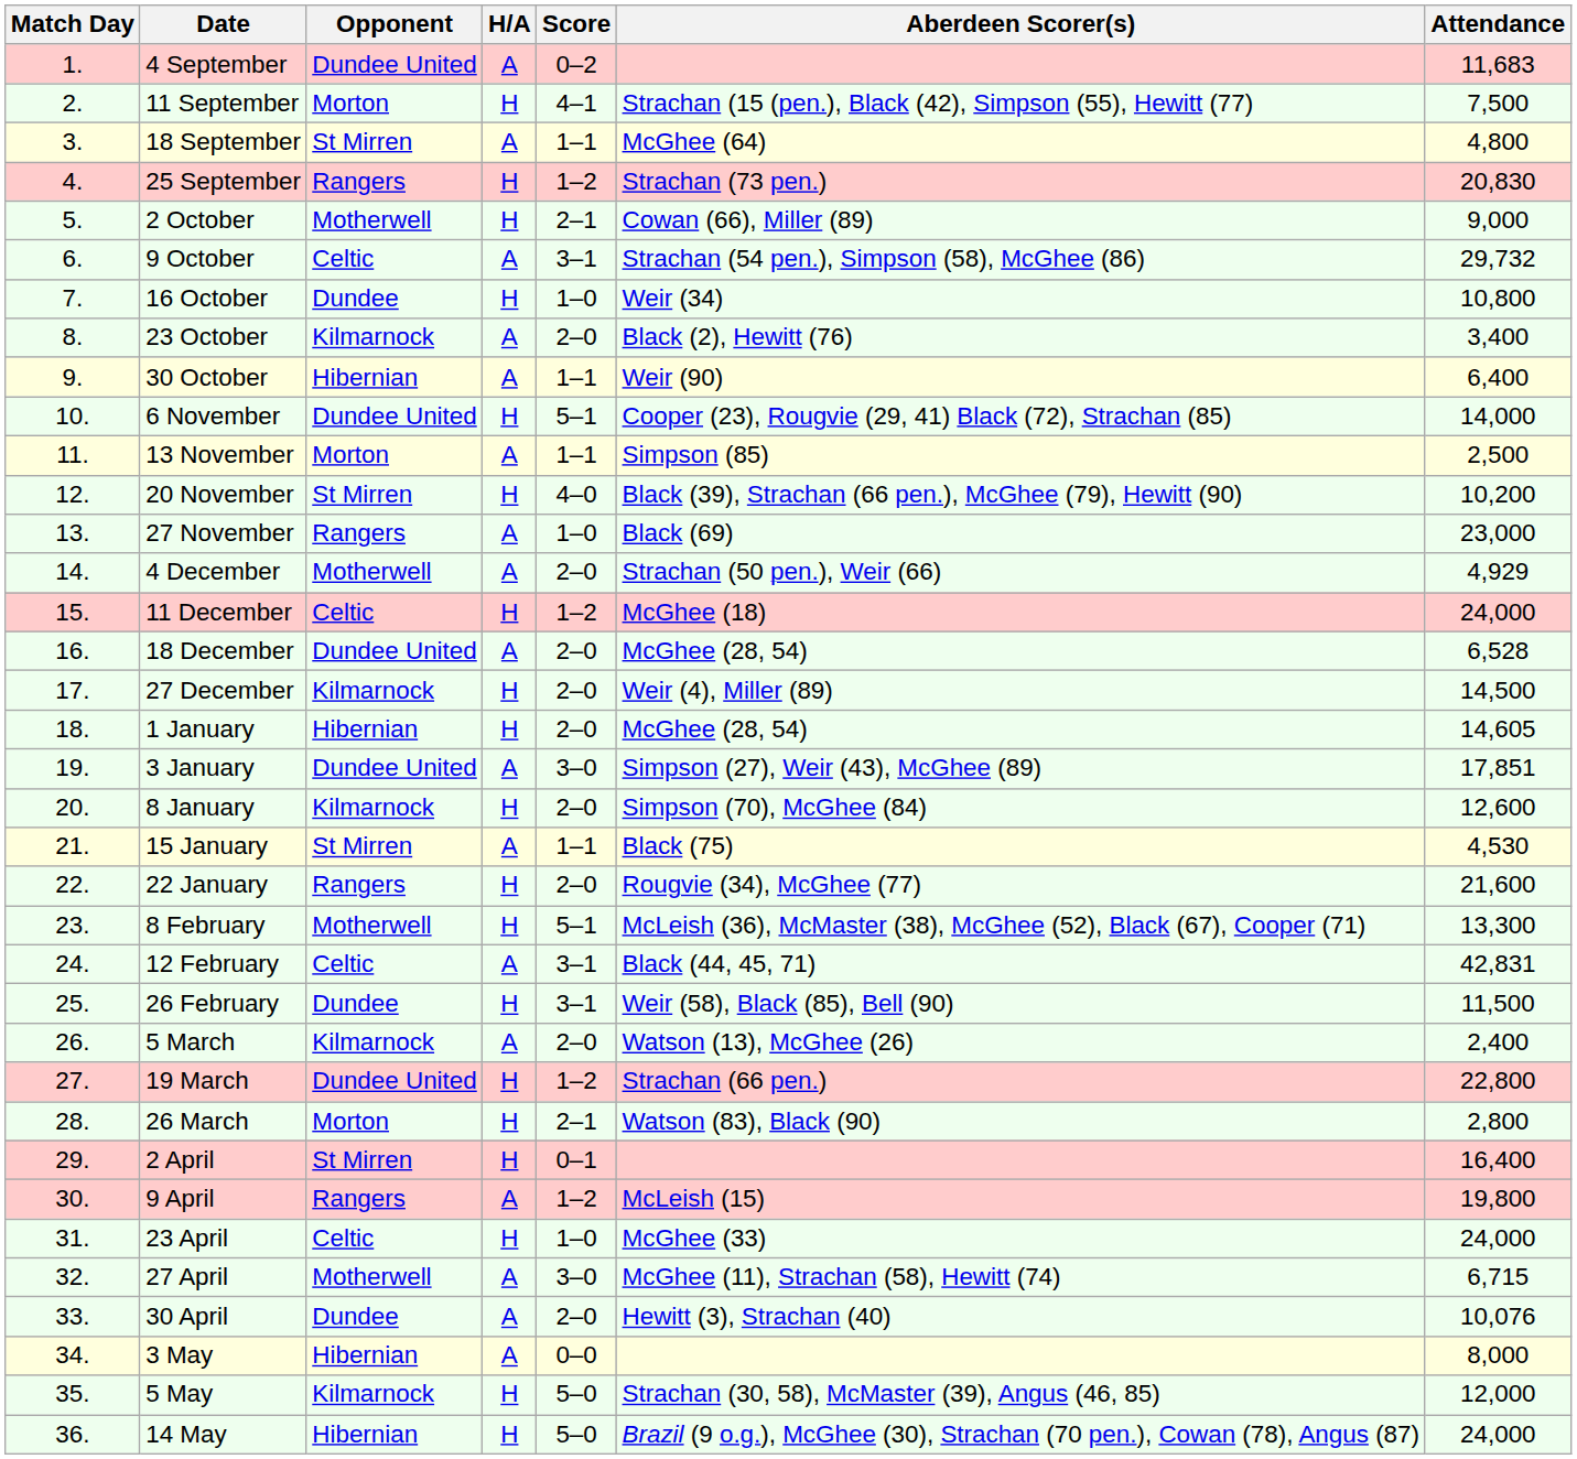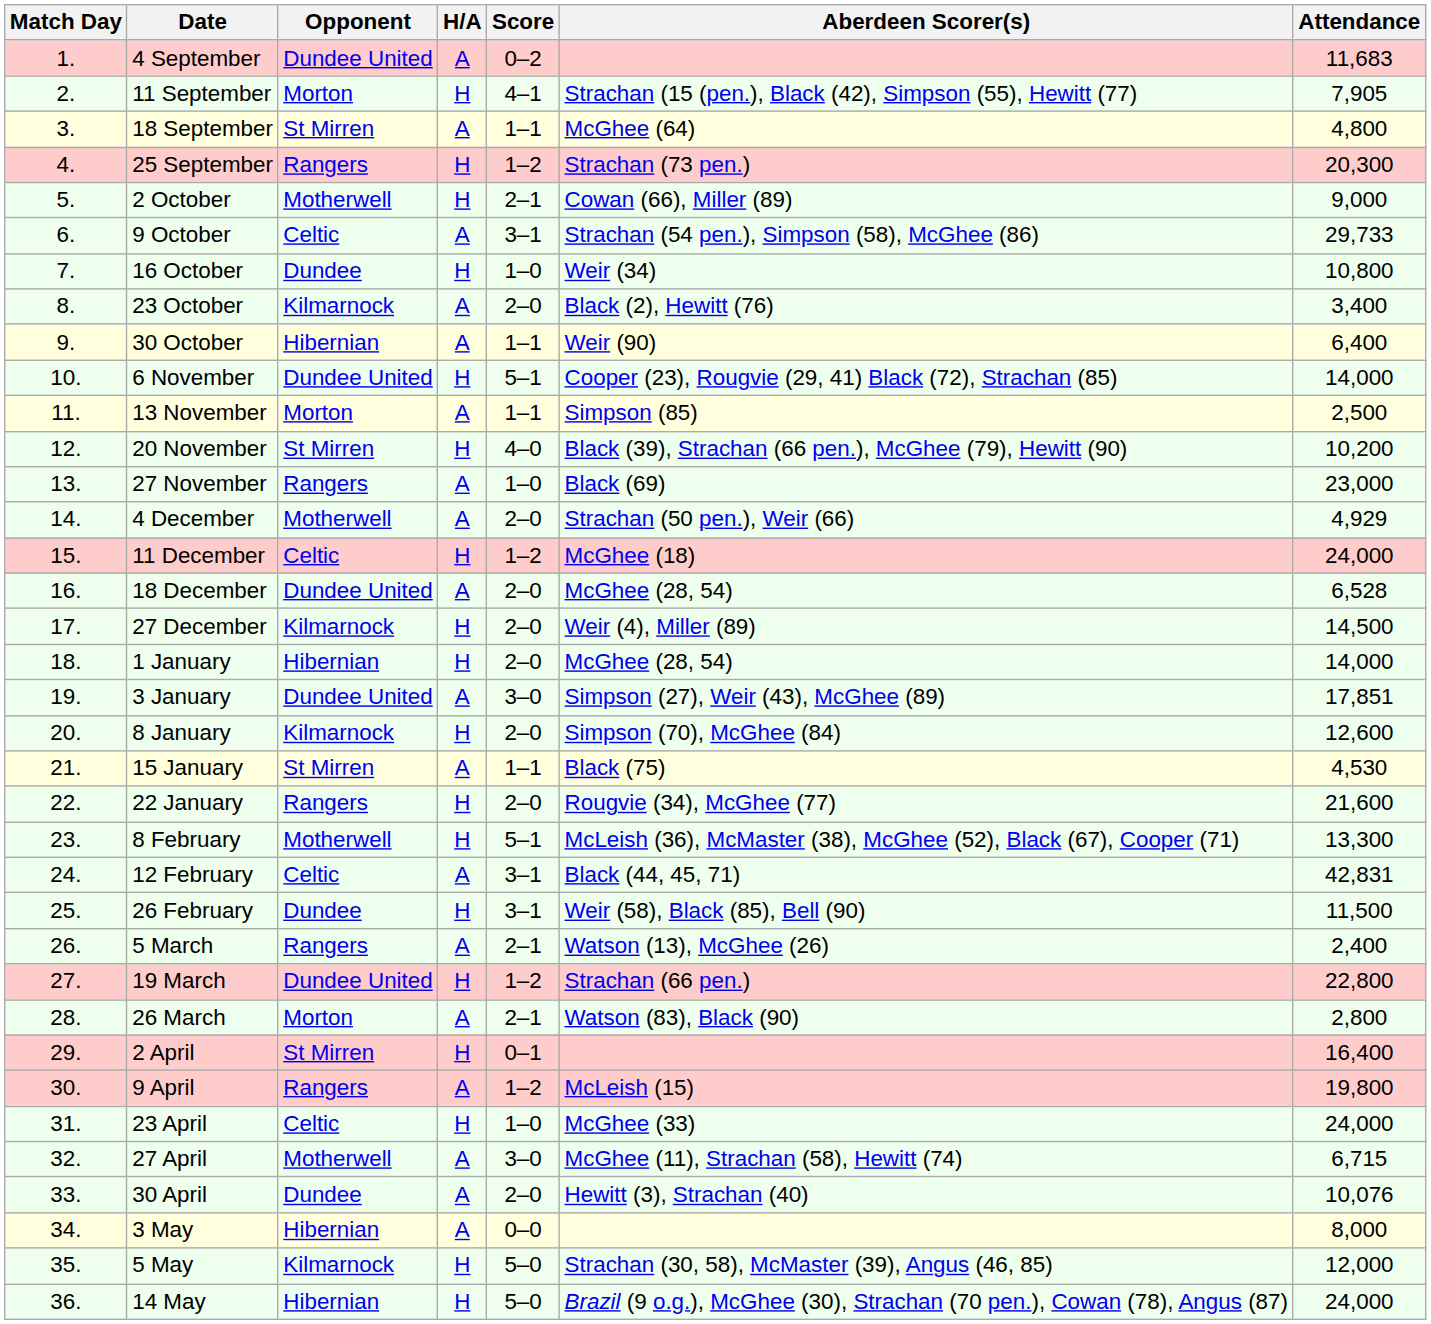11 September | Attendance: 7,500 -> 7,905
25 September | Attendance: 20,830 -> 20,300
9 October | Attendance: 29,732 -> 29,733
1 January | Attendance: 14,605 -> 14,000
5 March | Opponent: Kilmarnock -> Rangers
5 March | Score: 2–0 -> 2–1
26 March | H/A: H -> A
